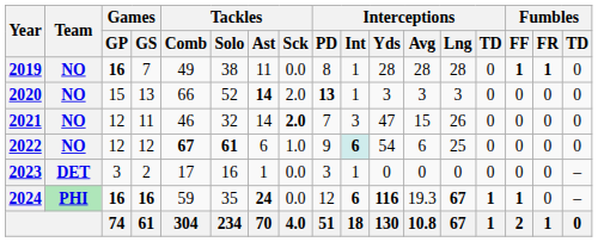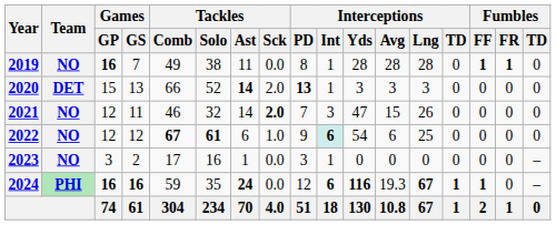2020 | Team: NO -> DET
2023 | Team: DET -> NO
